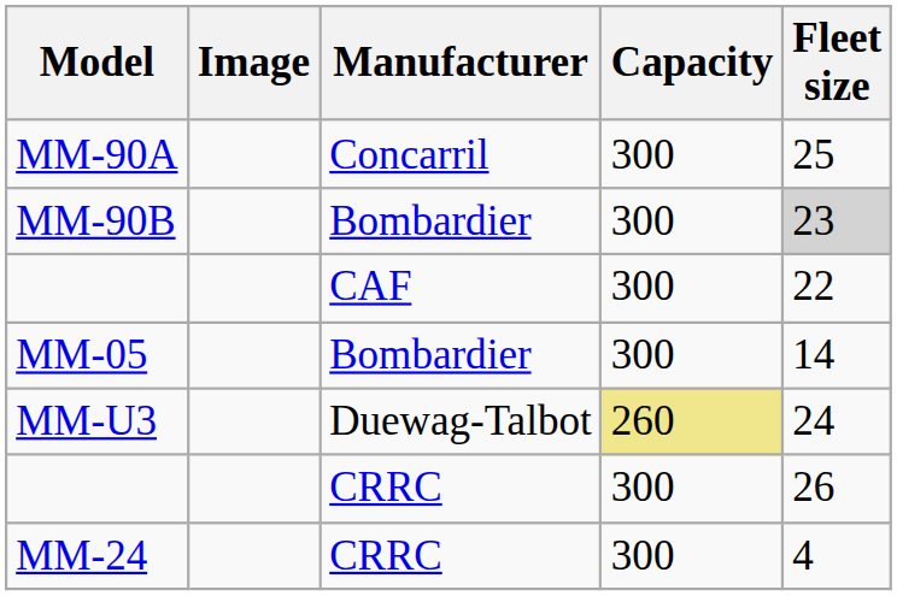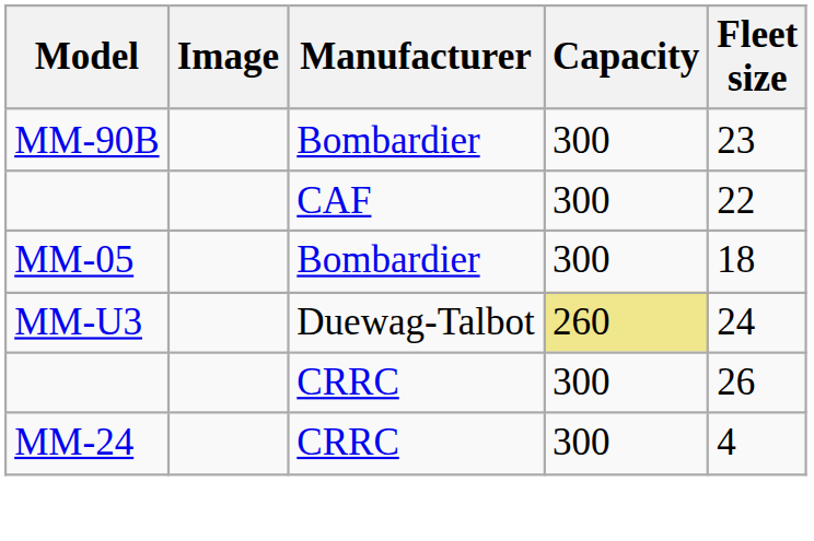- row: MM-90A | Concarril | 300 | 25
MM-90B | Fleet size: lightgrey background -> no background
MM-05 | Fleet size: 14 -> 18
